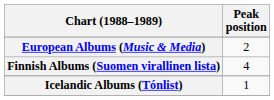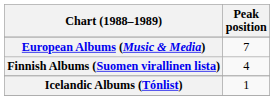European Albums (Music & Media) | Peak position: 2 -> 7
